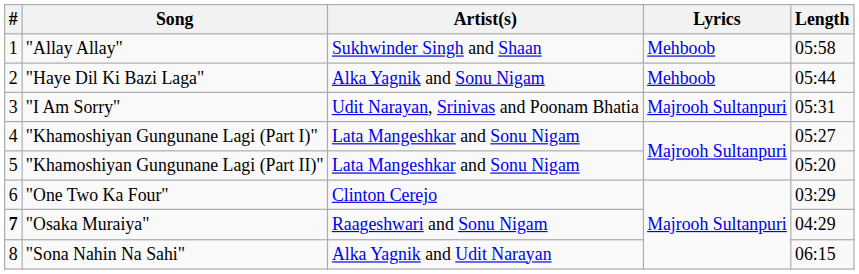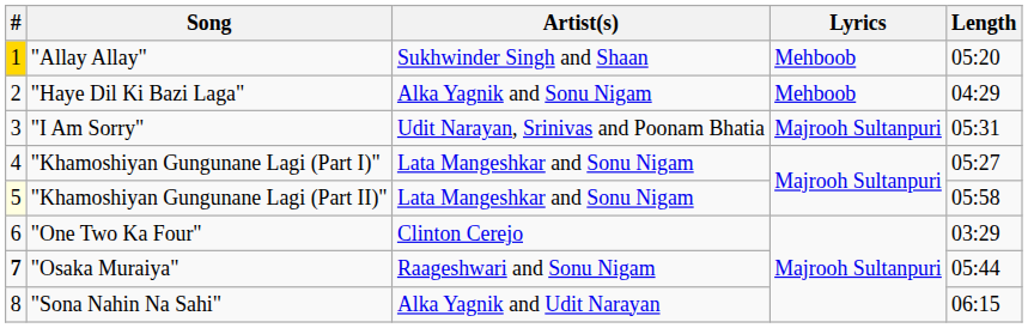"Allay Allay" | #: no background -> gold background
"Allay Allay" | Length: 05:58 -> 05:20
"Haye Dil Ki Bazi Laga" | Length: 05:44 -> 04:29
"Khamoshiyan Gungunane Lagi (Part II)" | #: no background -> lightyellow background
"Khamoshiyan Gungunane Lagi (Part II)" | Length: 05:20 -> 05:58
"Osaka Muraiya" | Length: 04:29 -> 05:44
